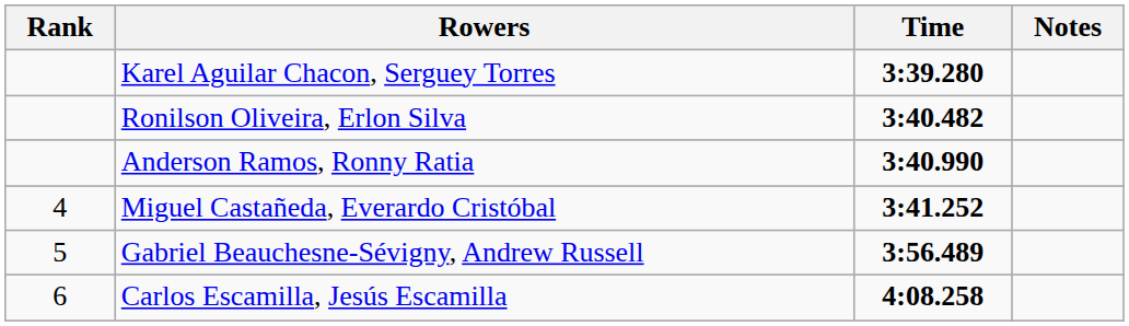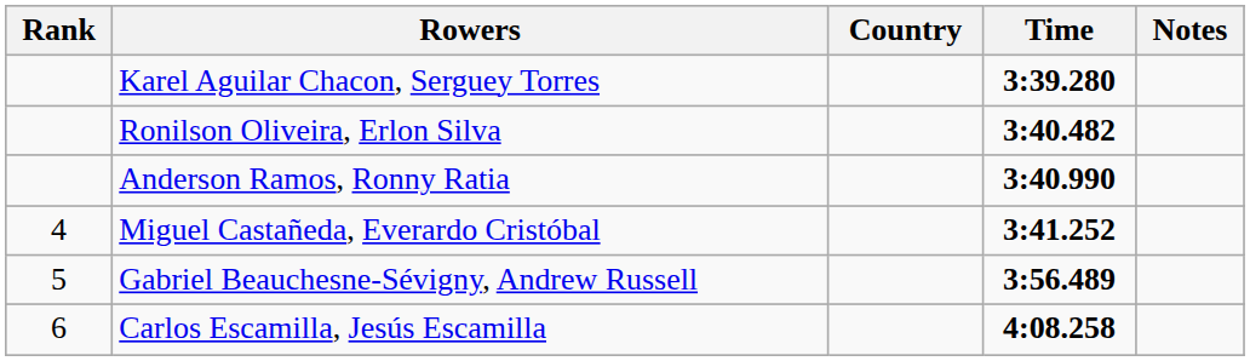+ column: Country
